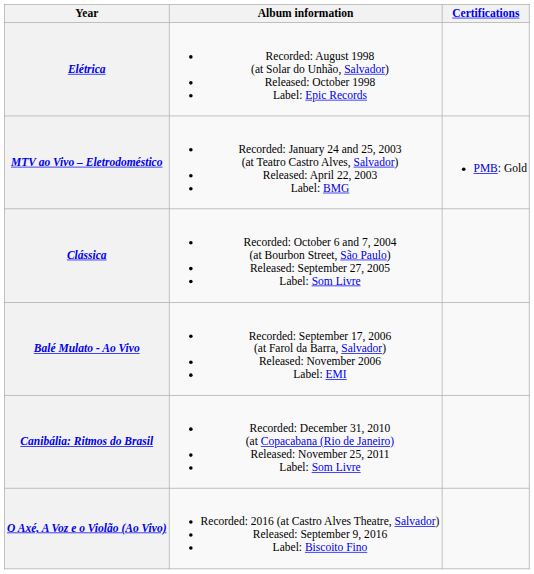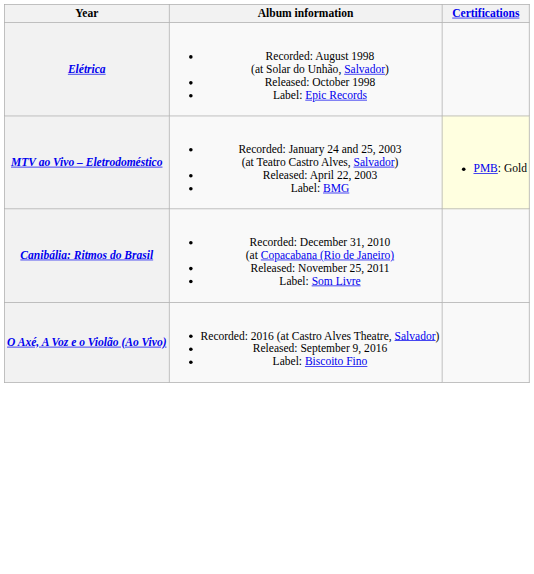MTV ao Vivo – Eletrodoméstico | Certifications: no background -> lightyellow background
- row: Clássica | Recorded: October 6 and 7, 2004 (at Bourbon Street, São Paulo) Released: September 27, 2005 Label: Som Livre
- row: Balé Mulato - Ao Vivo | Recorded: September 17, 2006 (at Farol da Barra, Salvador) Released: November 2006 Label: EMI
